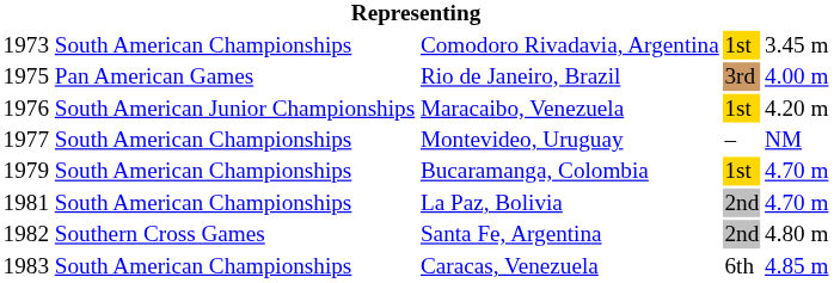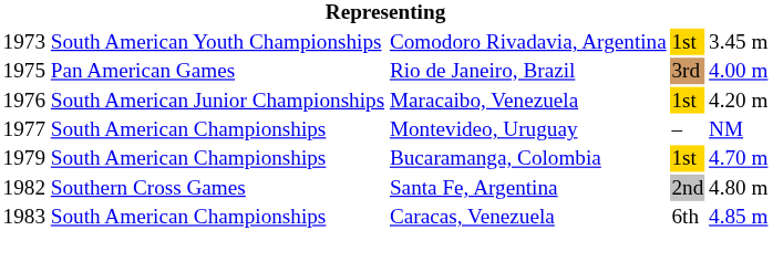Comodoro Rivadavia, Argentina | column 2: South American Championships -> South American Youth Championships
- row: 1981 | South American Championships | La Paz, Bolivia | 2nd | 4.70 m
